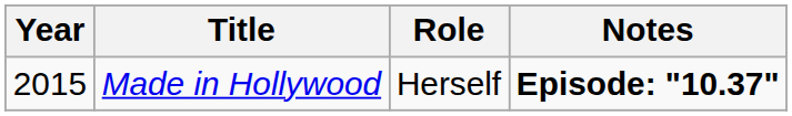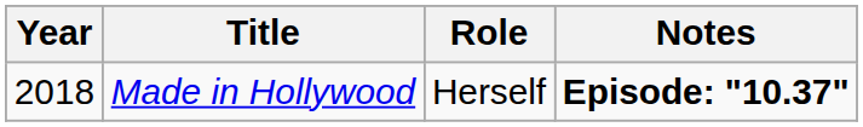Made in Hollywood | Year: 2015 -> 2018
